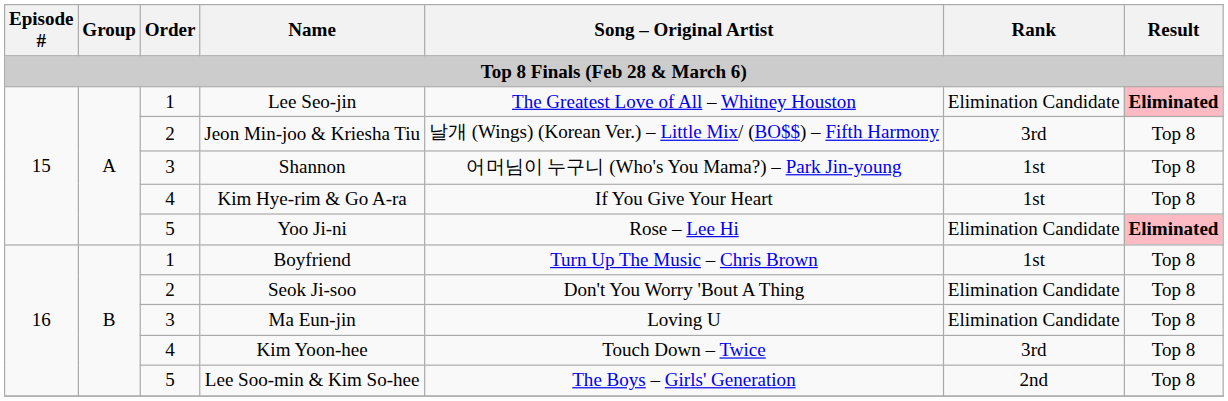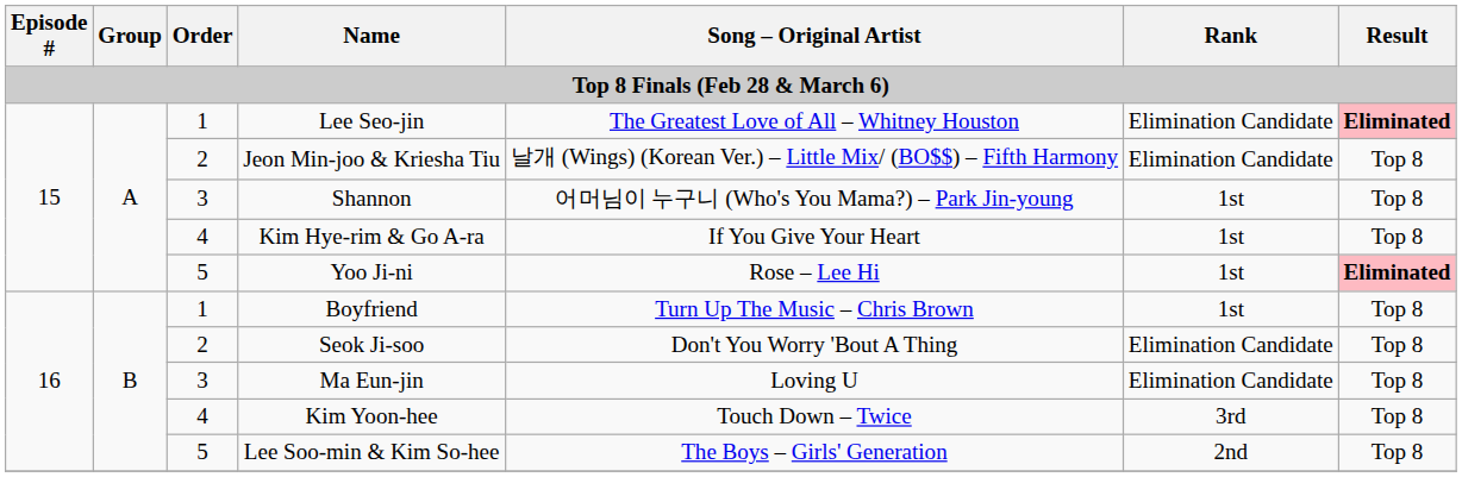Jeon Min-joo & Kriesha Tiu | Rank: 3rd -> Elimination Candidate
Yoo Ji-ni | Rank: Elimination Candidate -> 1st
